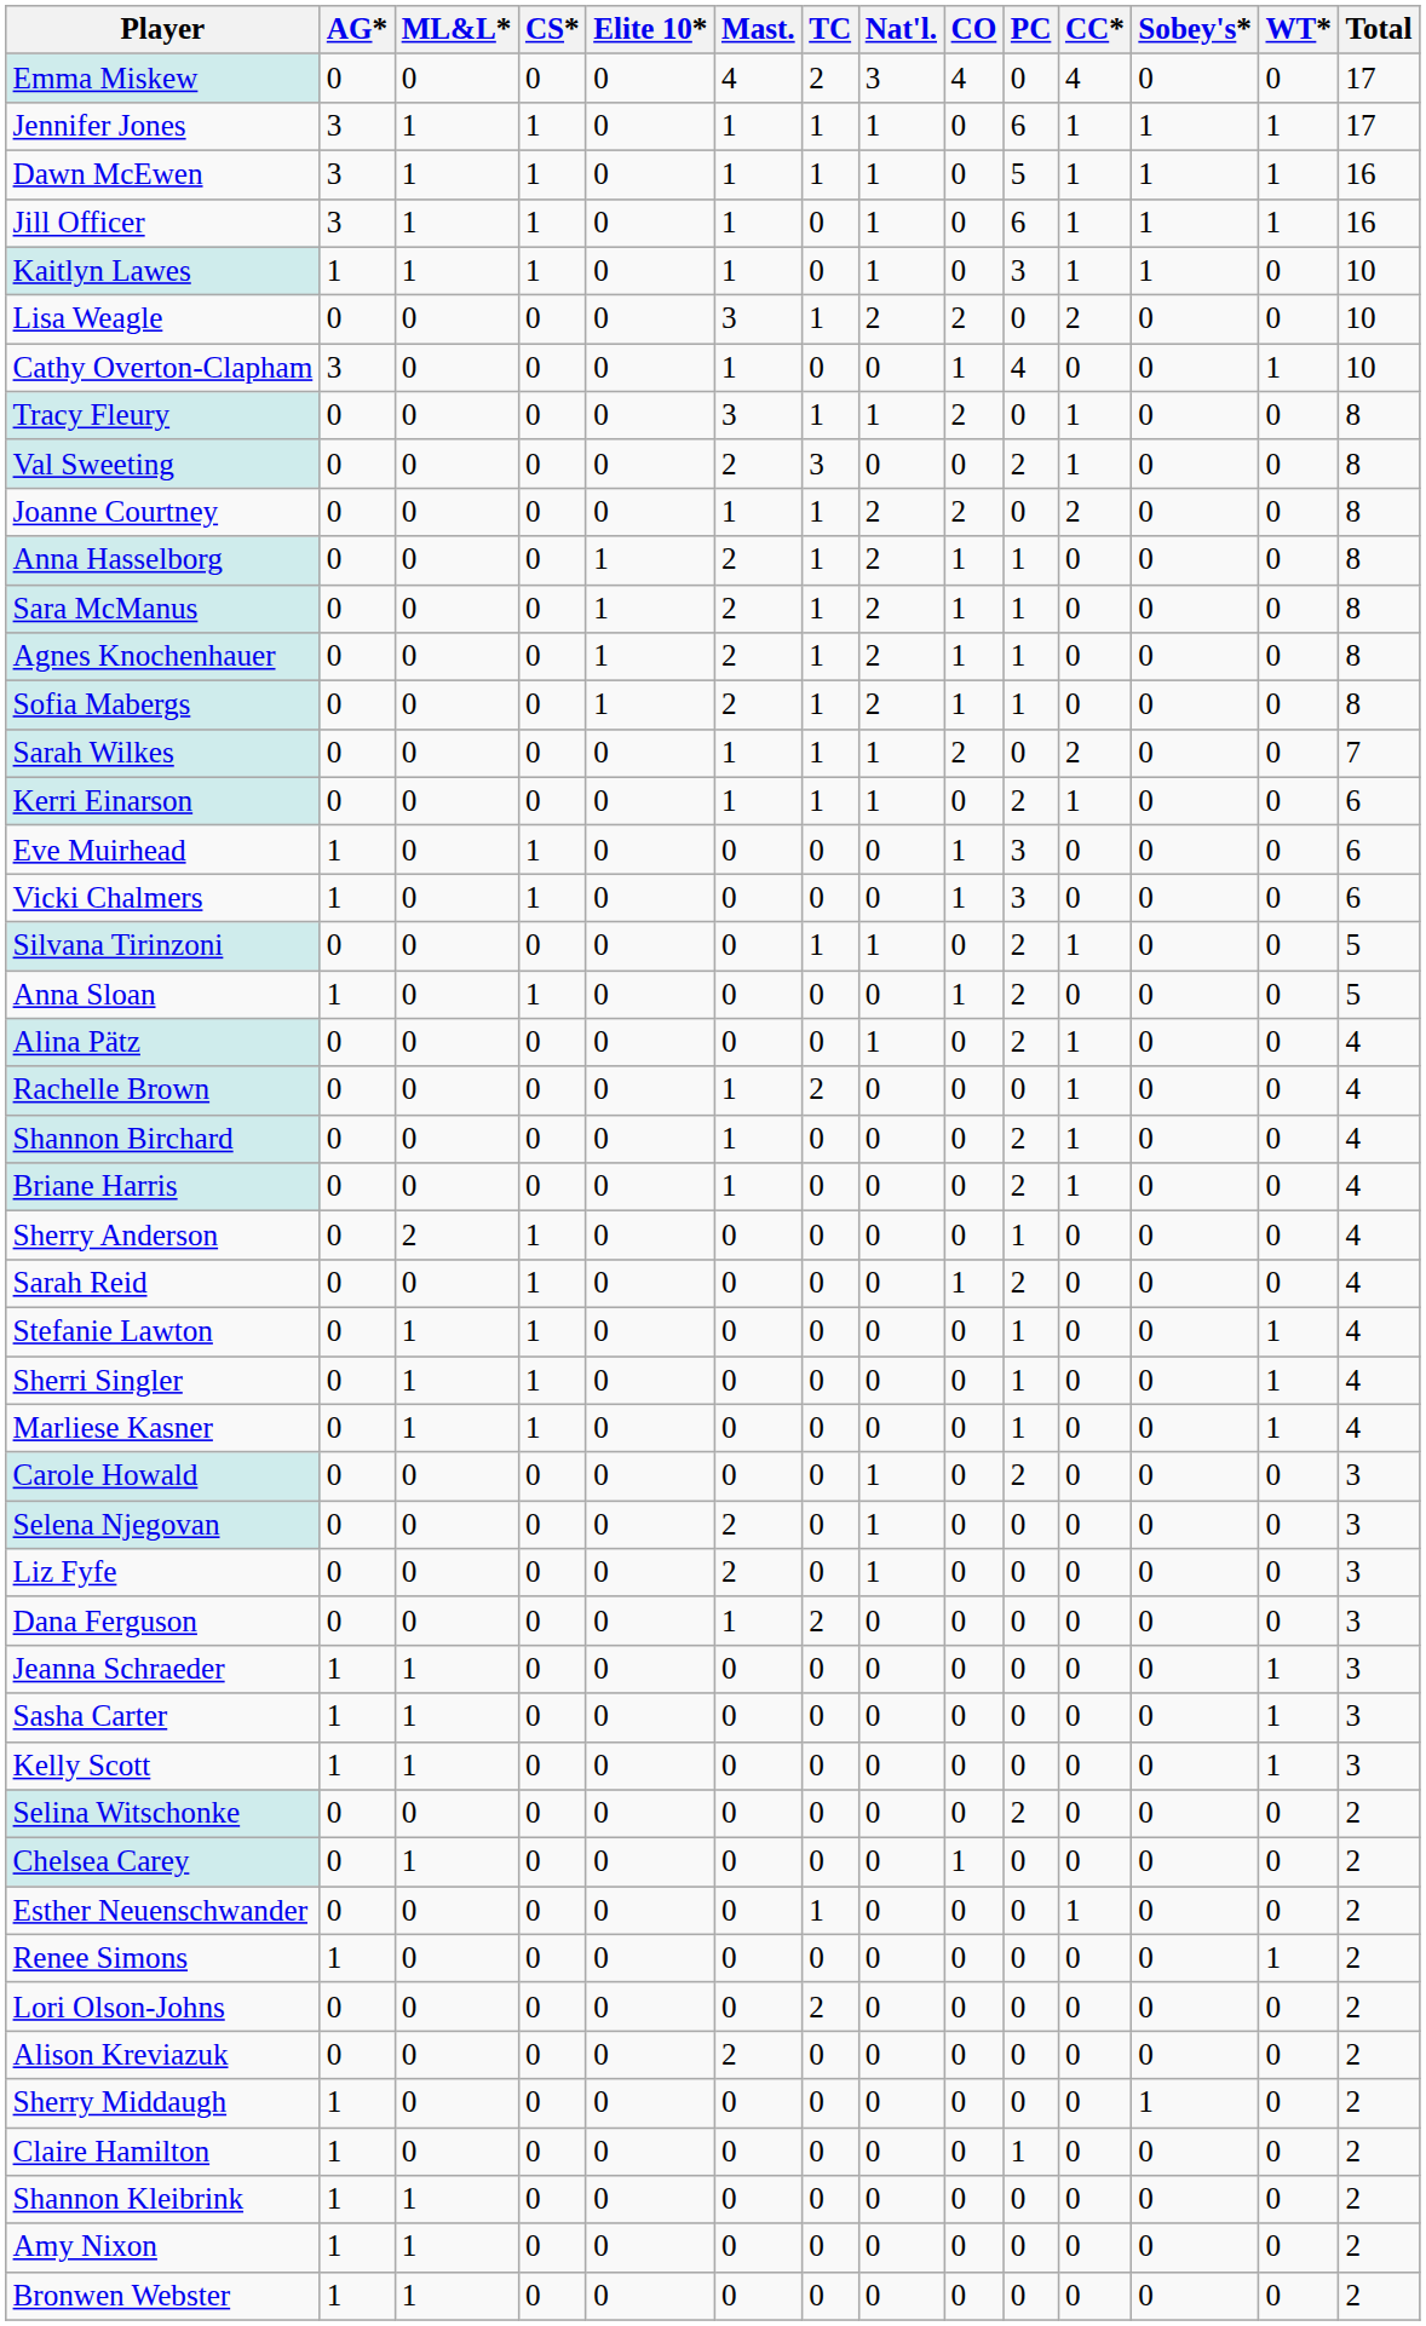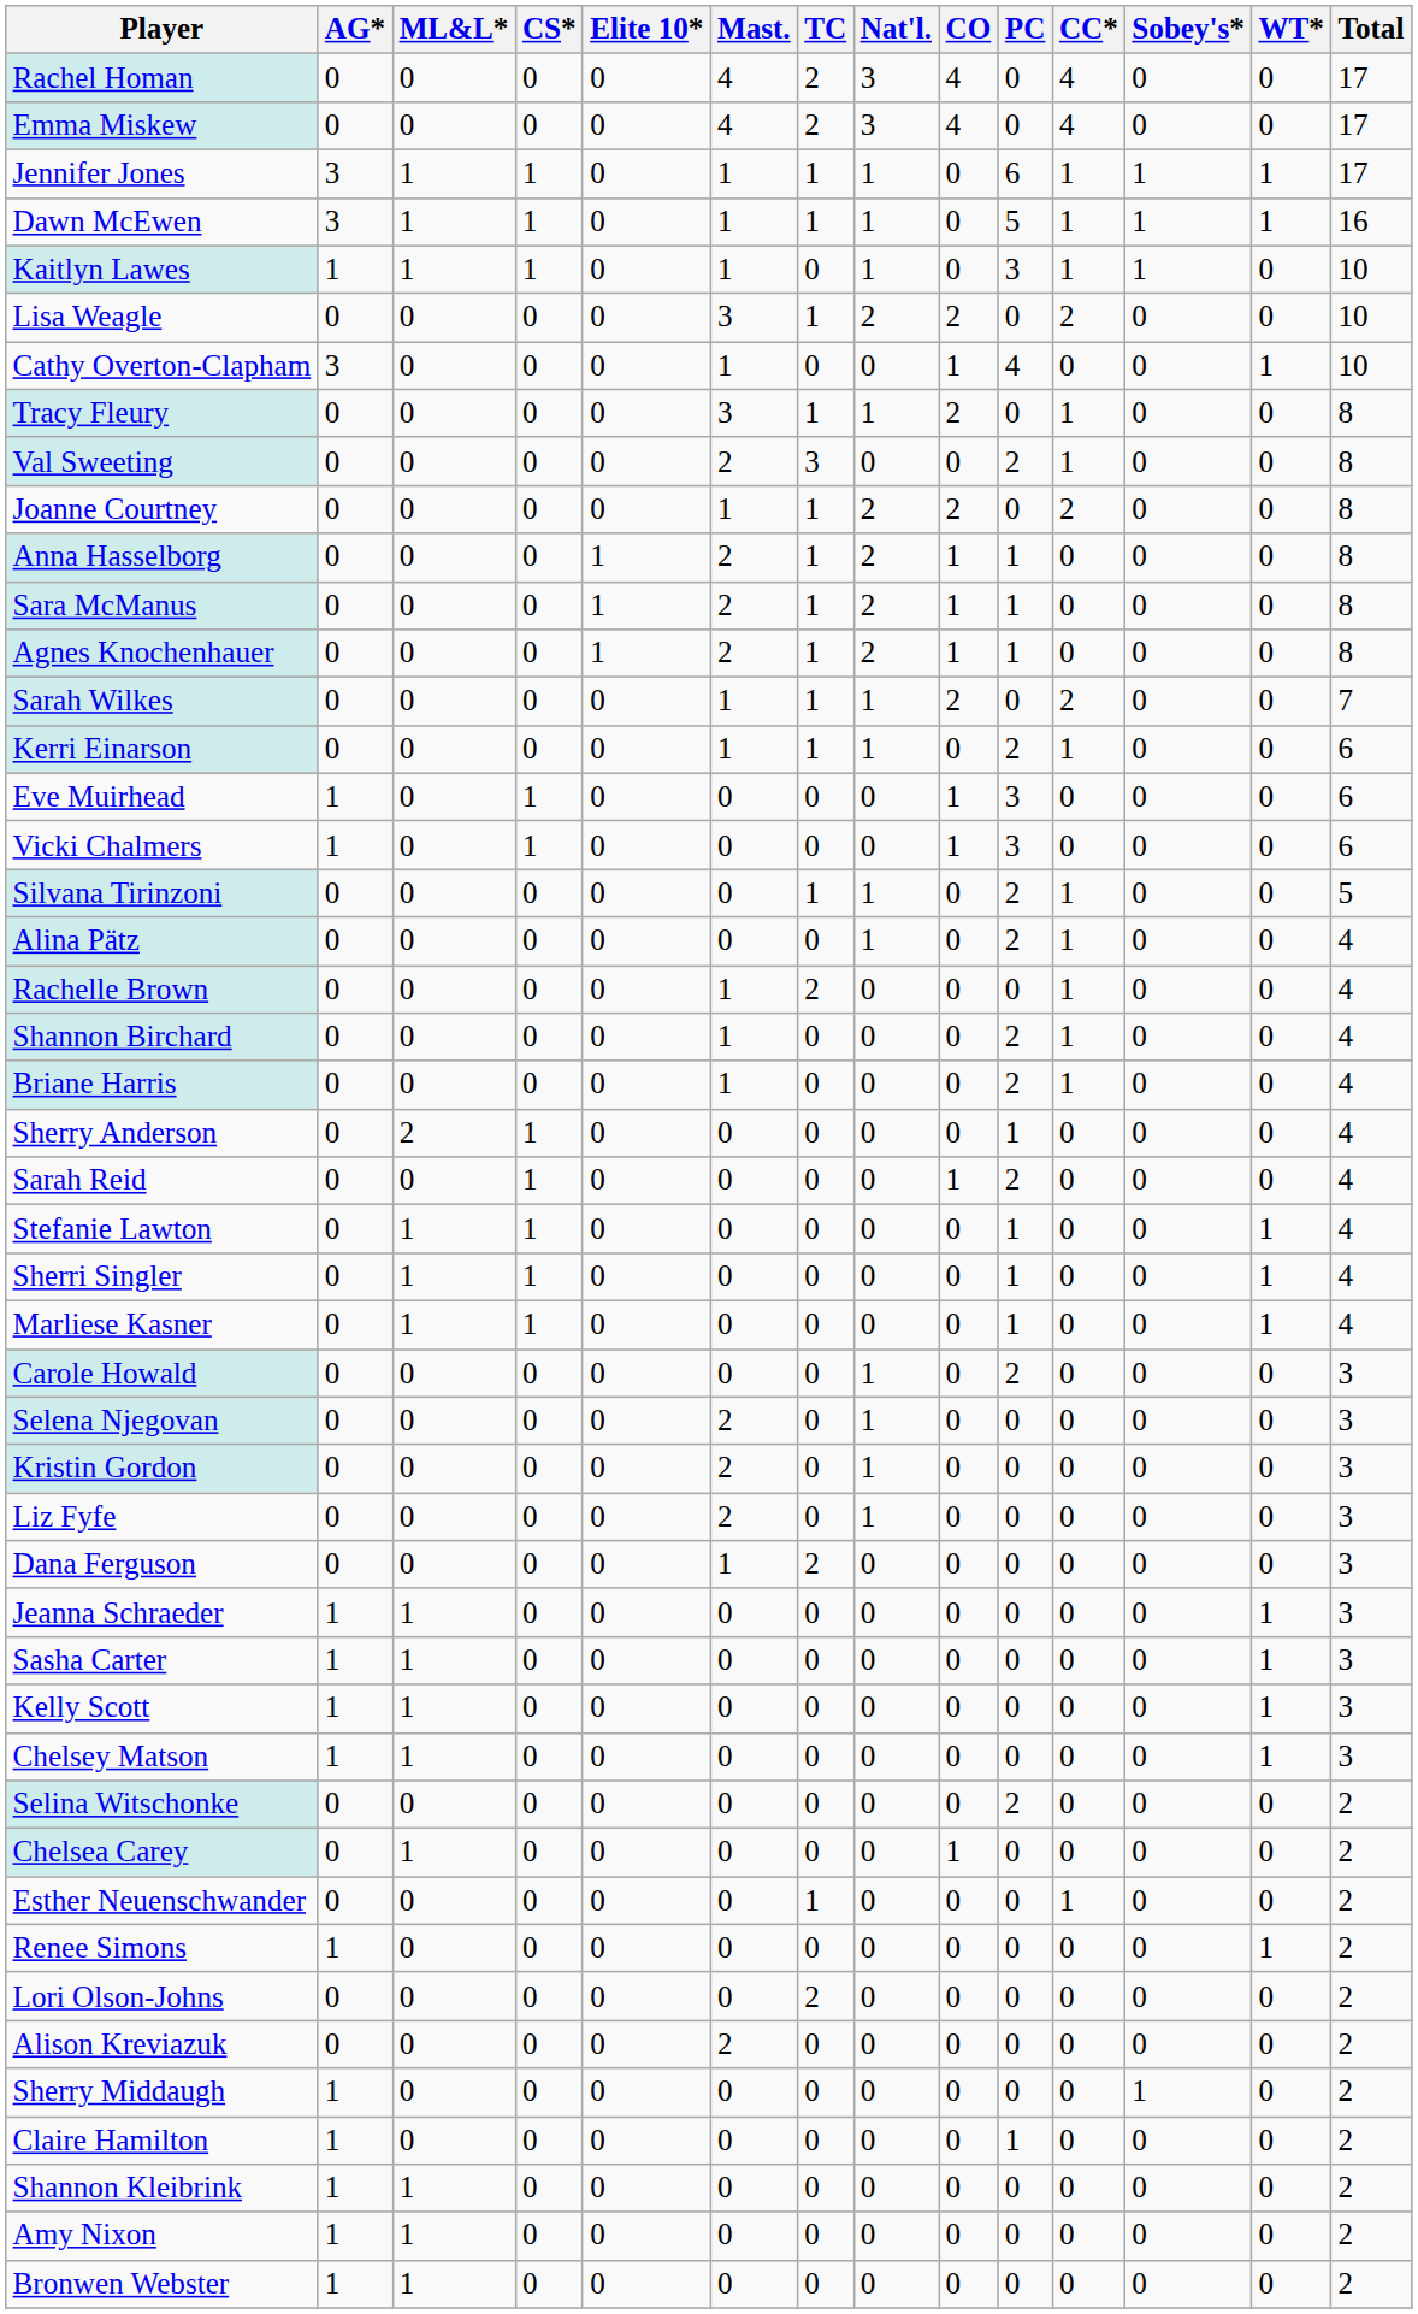+ row: Rachel Homan | 0 | 0 | 0 | 0 | 4 | 2 | 3 | 4 | 0 | 4 | 0 | 0 | 17
- row: Jill Officer | 3 | 1 | 1 | 0 | 1 | 0 | 1 | 0 | 6 | 1 | 1 | 1 | 16
- row: Sofia Mabergs | 0 | 0 | 0 | 1 | 2 | 1 | 2 | 1 | 1 | 0 | 0 | 0 | 8
- row: Anna Sloan | 1 | 0 | 1 | 0 | 0 | 0 | 0 | 1 | 2 | 0 | 0 | 0 | 5
+ row: Kristin Gordon | 0 | 0 | 0 | 0 | 2 | 0 | 1 | 0 | 0 | 0 | 0 | 0 | 3
+ row: Chelsey Matson | 1 | 1 | 0 | 0 | 0 | 0 | 0 | 0 | 0 | 0 | 0 | 1 | 3
